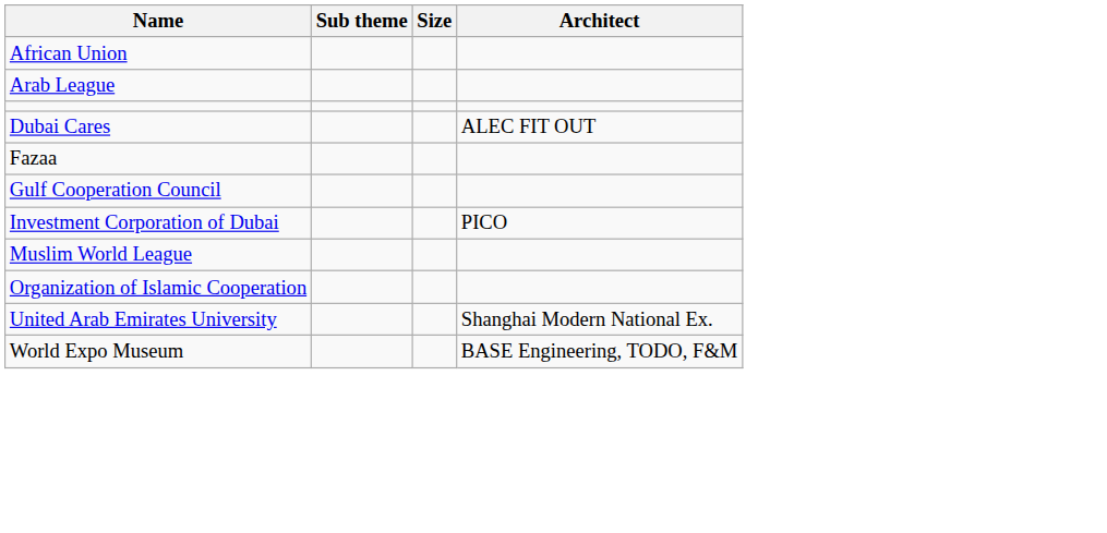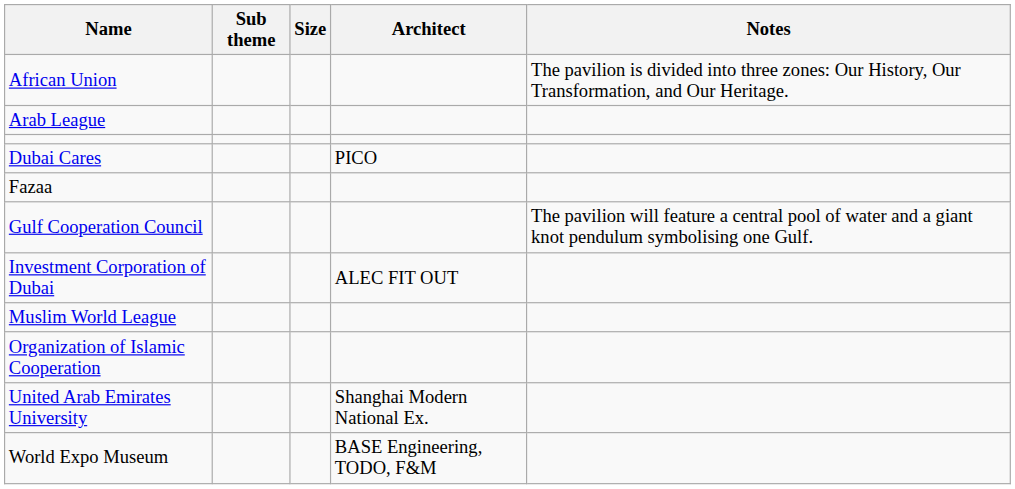+ column: Notes | The pavilion is divided into three zones: Our History, Our Transformation, and Our Heritage. | The pavilion will feature a central pool of water and a giant knot pendulum symbolising one Gulf.
Dubai Cares | Architect: ALEC FIT OUT -> PICO
Investment Corporation of Dubai | Architect: PICO -> ALEC FIT OUT
